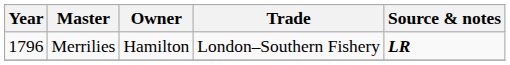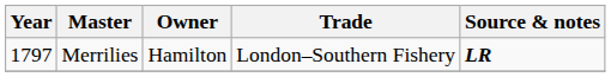Merrilies | Year: 1796 -> 1797
